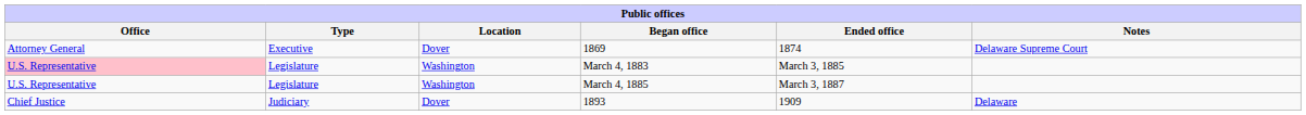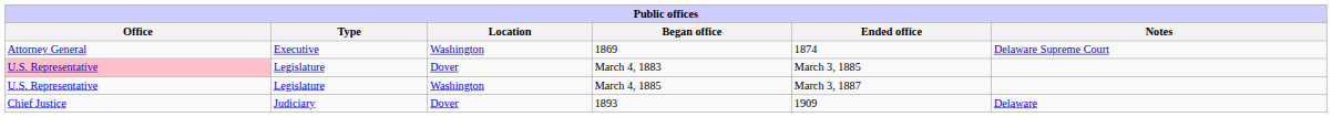1869 | Location: Dover -> Washington
March 4, 1883 | Location: Washington -> Dover
